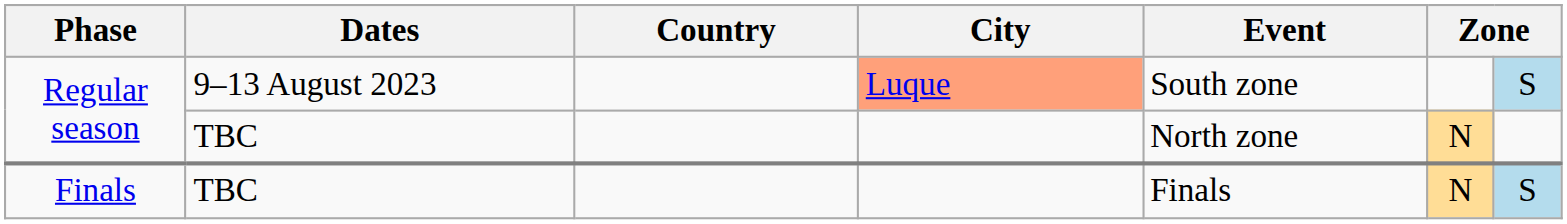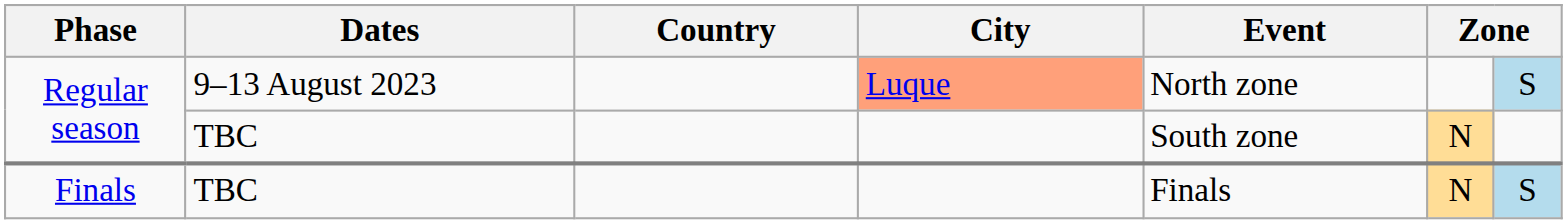Regular season / 9–13 August 2023 | Event: South zone -> North zone
Regular season / TBC | Event: North zone -> South zone
